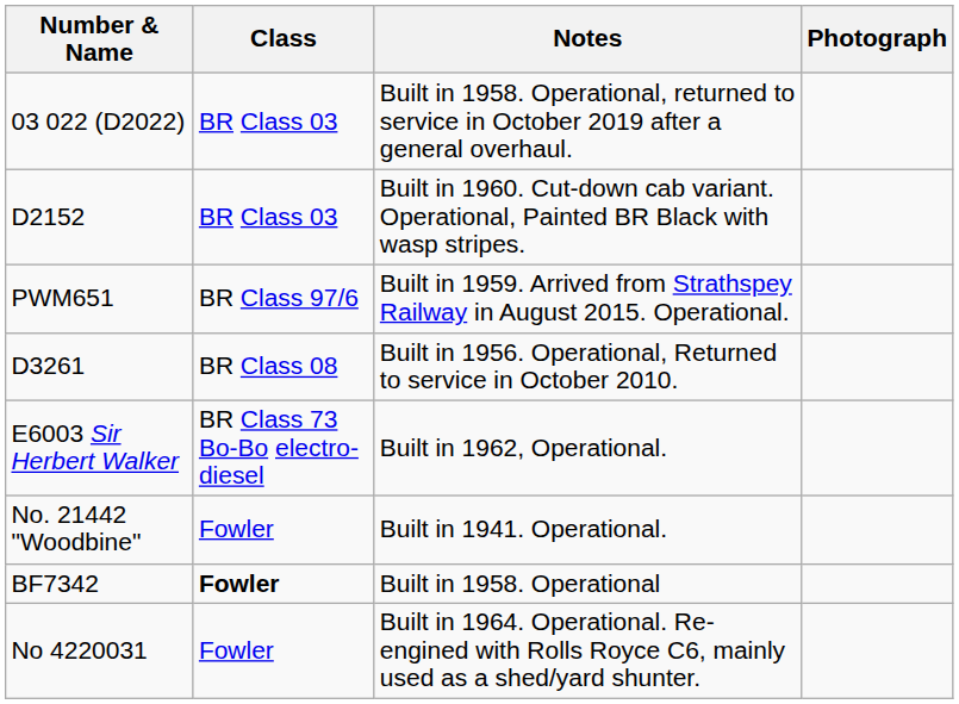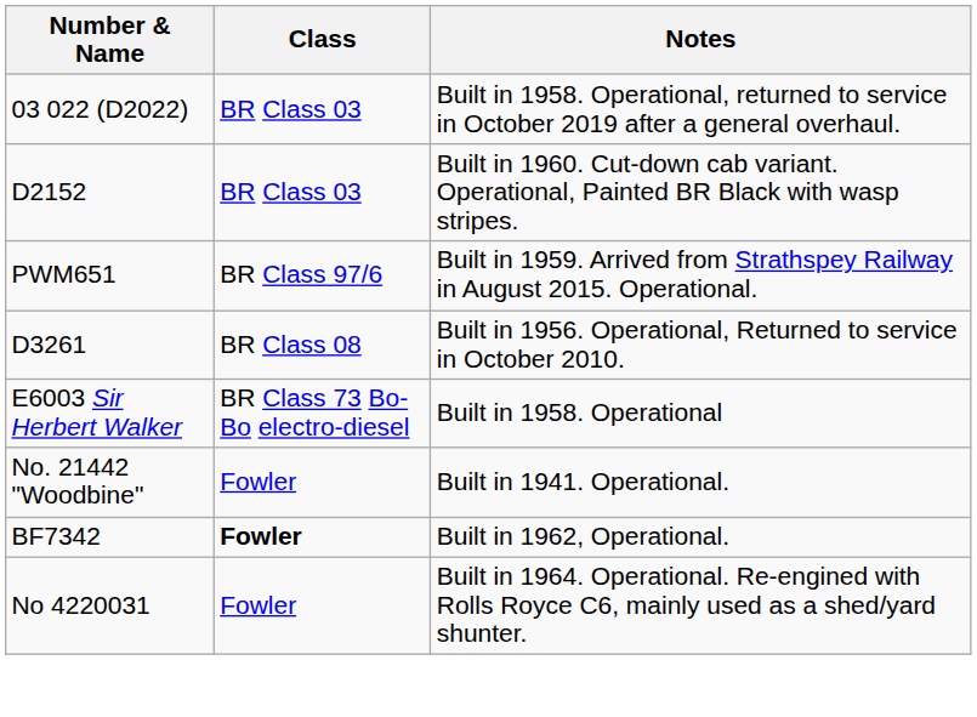- column: Photograph
E6003 Sir Herbert Walker | Notes: Built in 1962, Operational. -> Built in 1958. Operational
BF7342 | Notes: Built in 1958. Operational -> Built in 1962, Operational.
